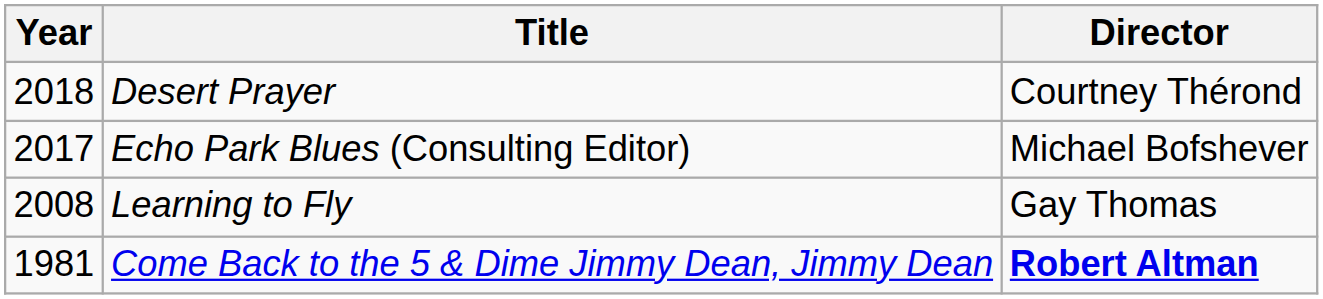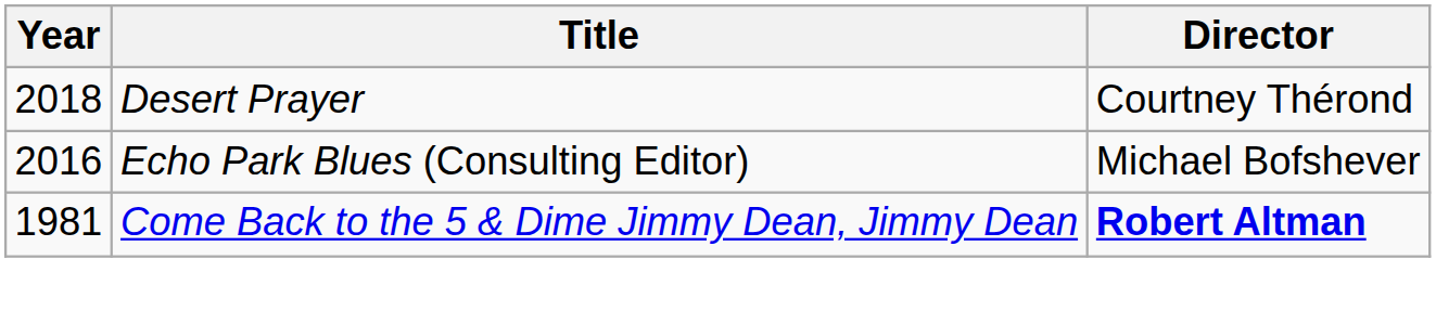Echo Park Blues (Consulting Editor) | Year: 2017 -> 2016
- row: 2008 | Learning to Fly | Gay Thomas
